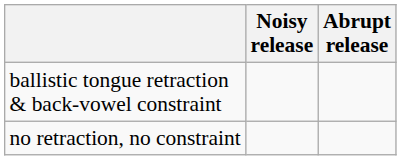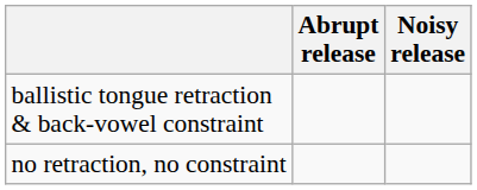columns swapped: Abrupt release <-> Noisy release
